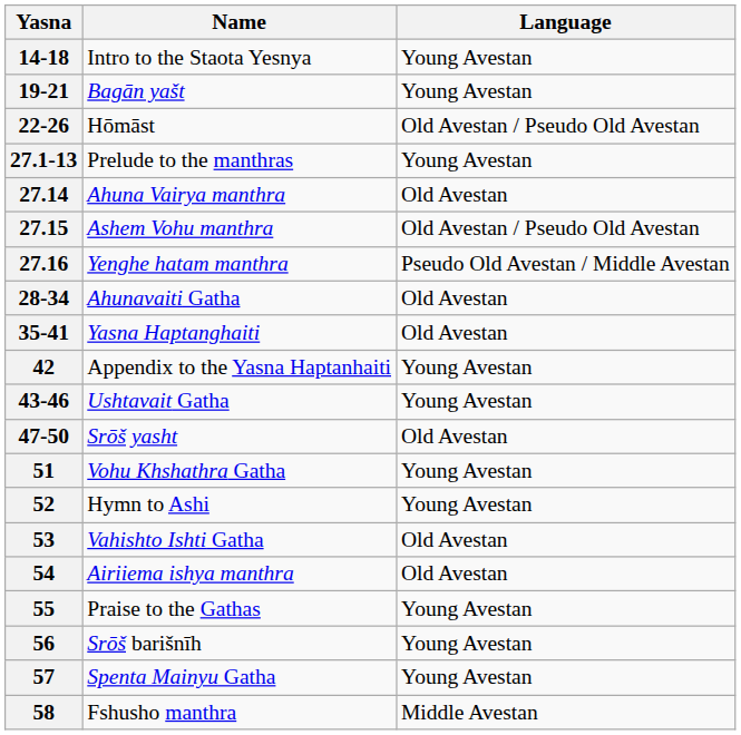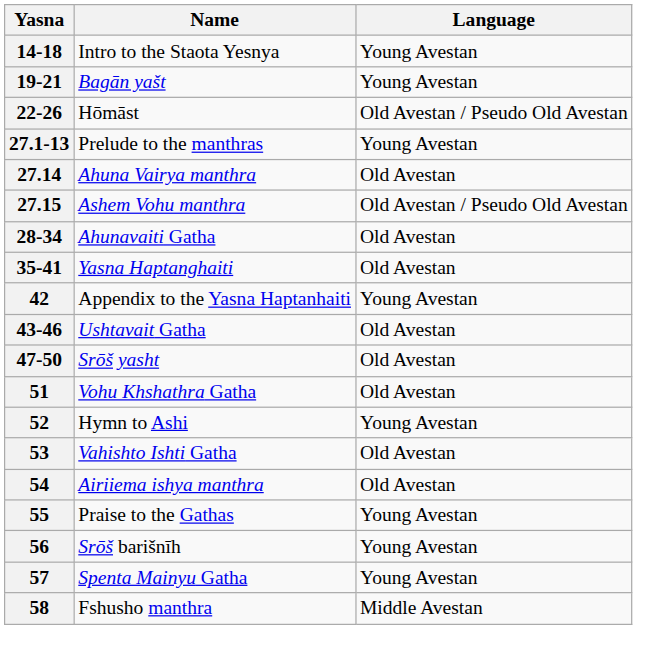- row: 27.16 | Yenghe hatam manthra | Pseudo Old Avestan / Middle Avestan
43-46 | Language: Young Avestan -> Old Avestan
51 | Language: Young Avestan -> Old Avestan
